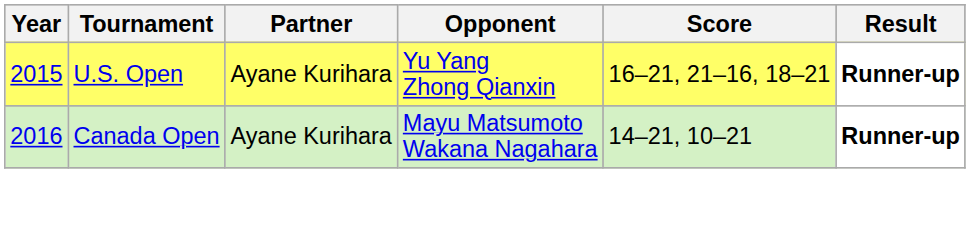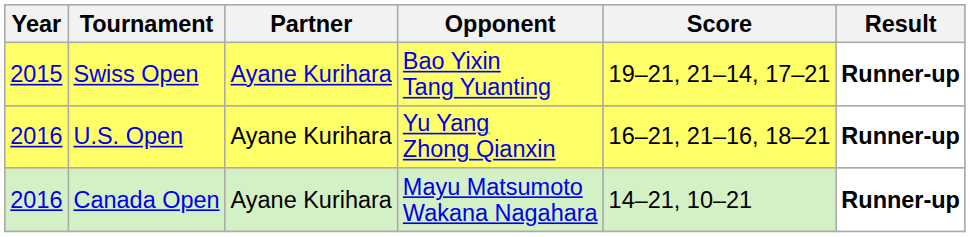+ row: 2015 | Swiss Open | Ayane Kurihara | Bao Yixin Tang Yuanting | 19–21, 21–14, 17–21 | Runner-up
U.S. Open | Year: 2015 -> 2016
